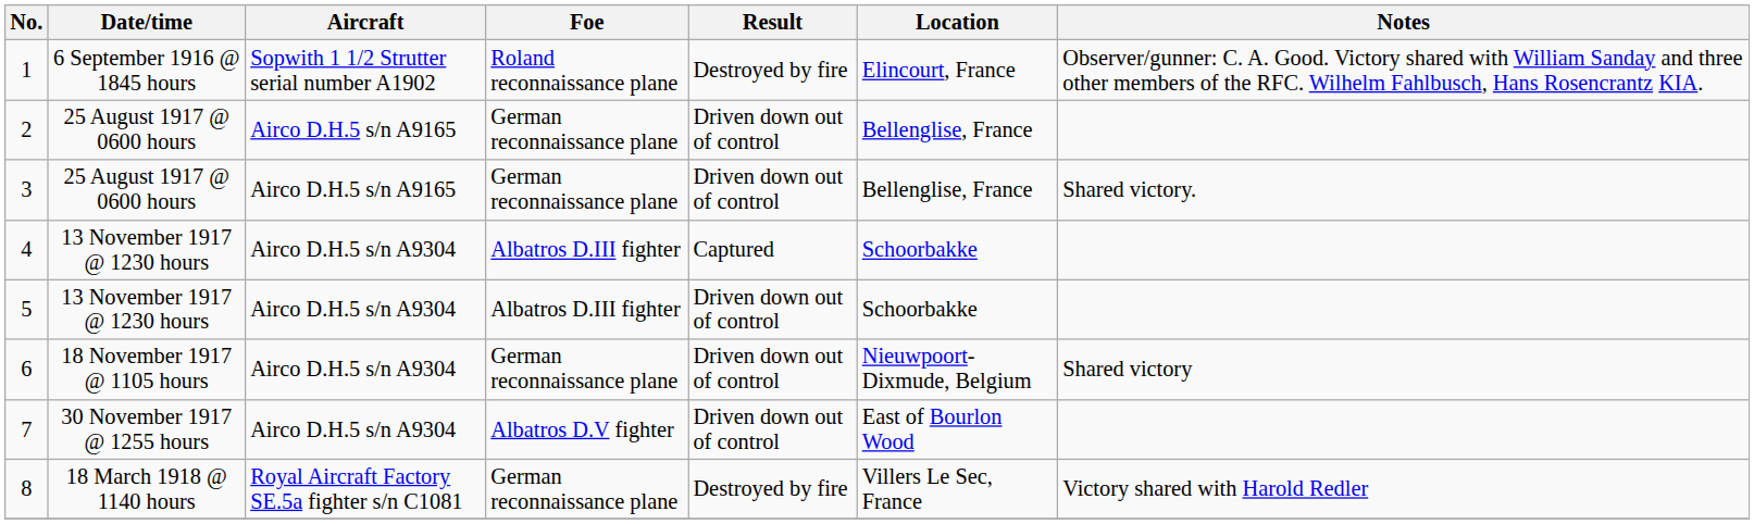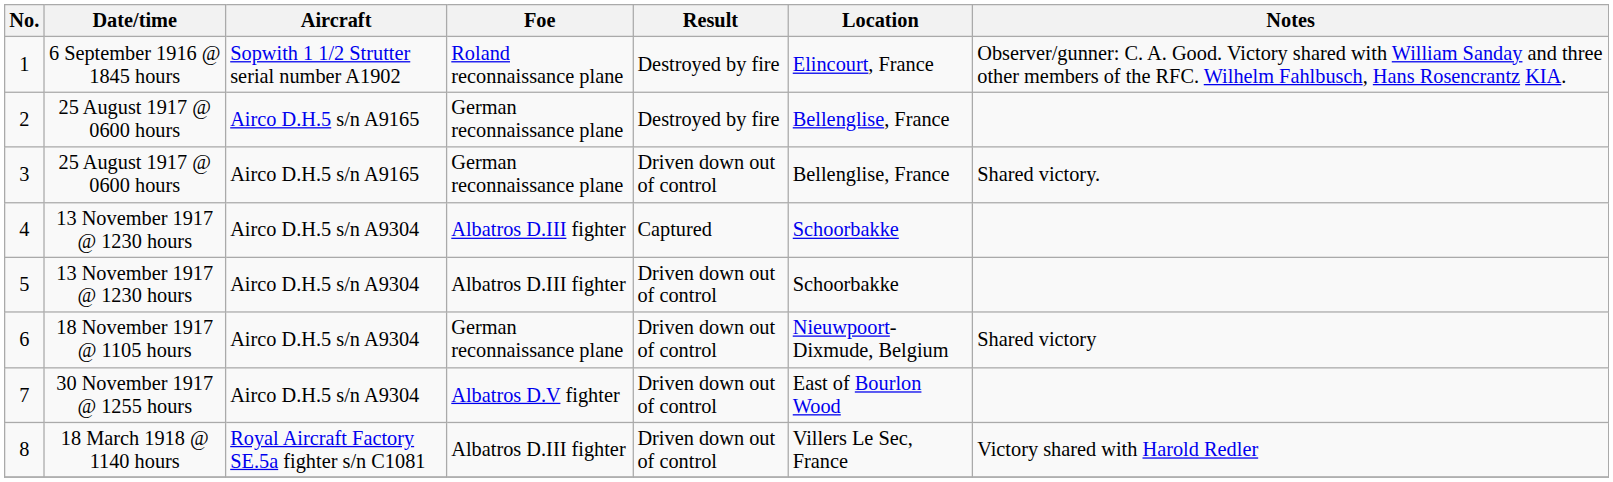2 | Result: Driven down out of control -> Destroyed by fire
8 | Foe: German reconnaissance plane -> Albatros D.III fighter
8 | Result: Destroyed by fire -> Driven down out of control
